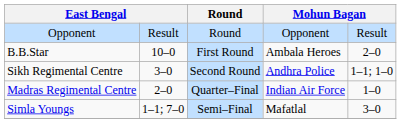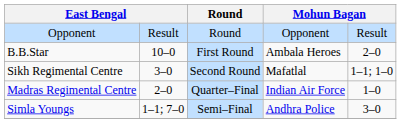Sikh Regimental Centre | column 4: Andhra Police -> Mafatlal
Simla Youngs | column 4: Mafatlal -> Andhra Police
